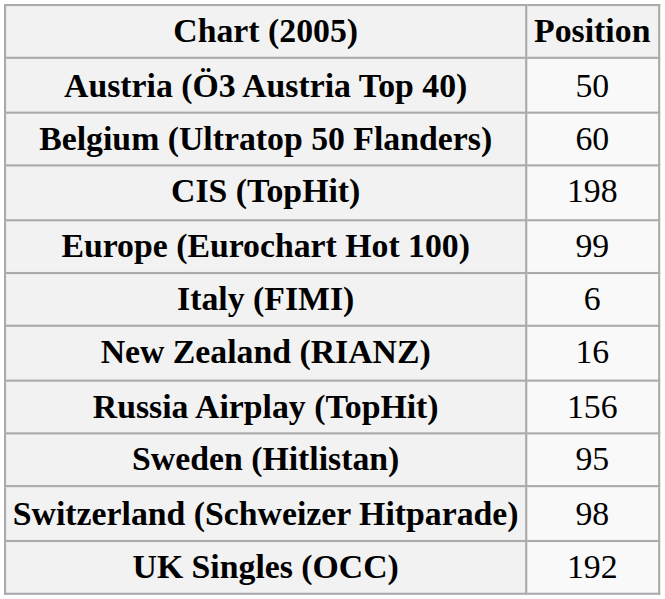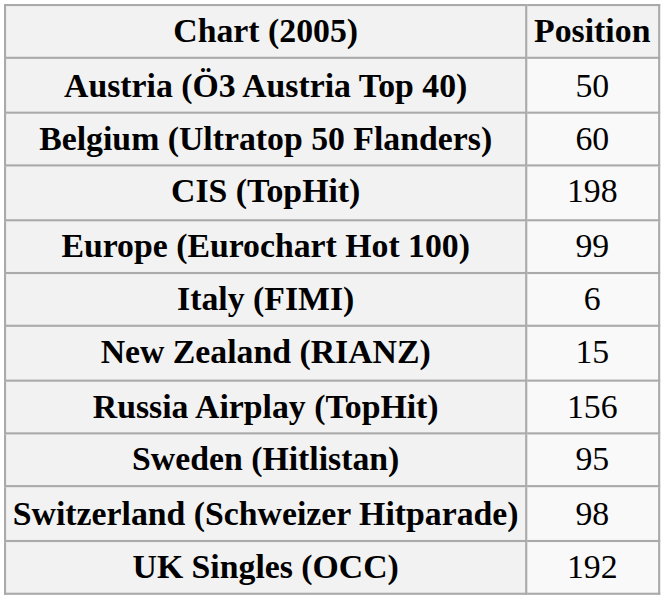New Zealand (RIANZ) | Position: 16 -> 15
